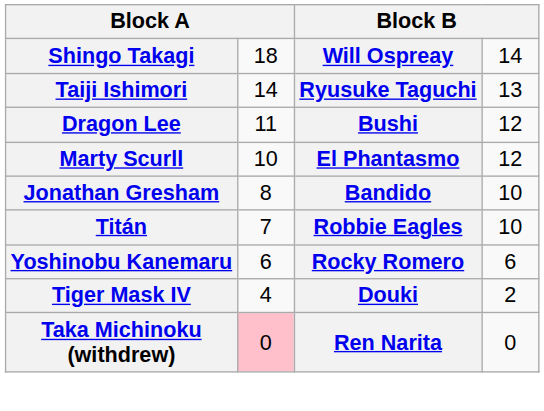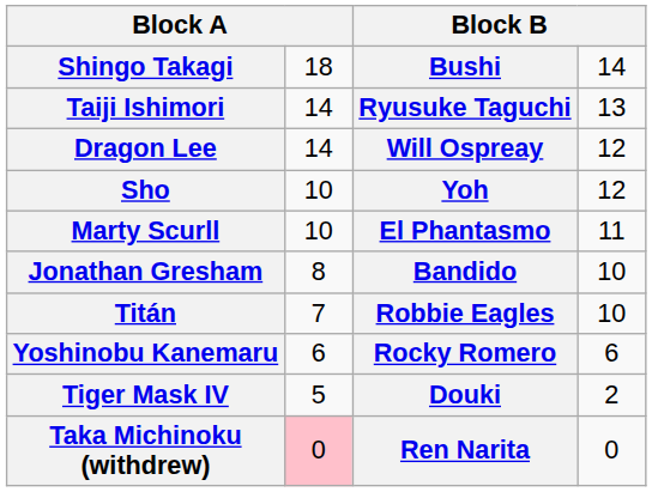Shingo Takagi | column 3: Will Ospreay -> Bushi
Dragon Lee | column 2: 11 -> 14
Dragon Lee | column 3: Bushi -> Will Ospreay
+ row: Sho | 10 | Yoh | 12
Marty Scurll | column 4: 12 -> 11
Tiger Mask IV | column 2: 4 -> 5
